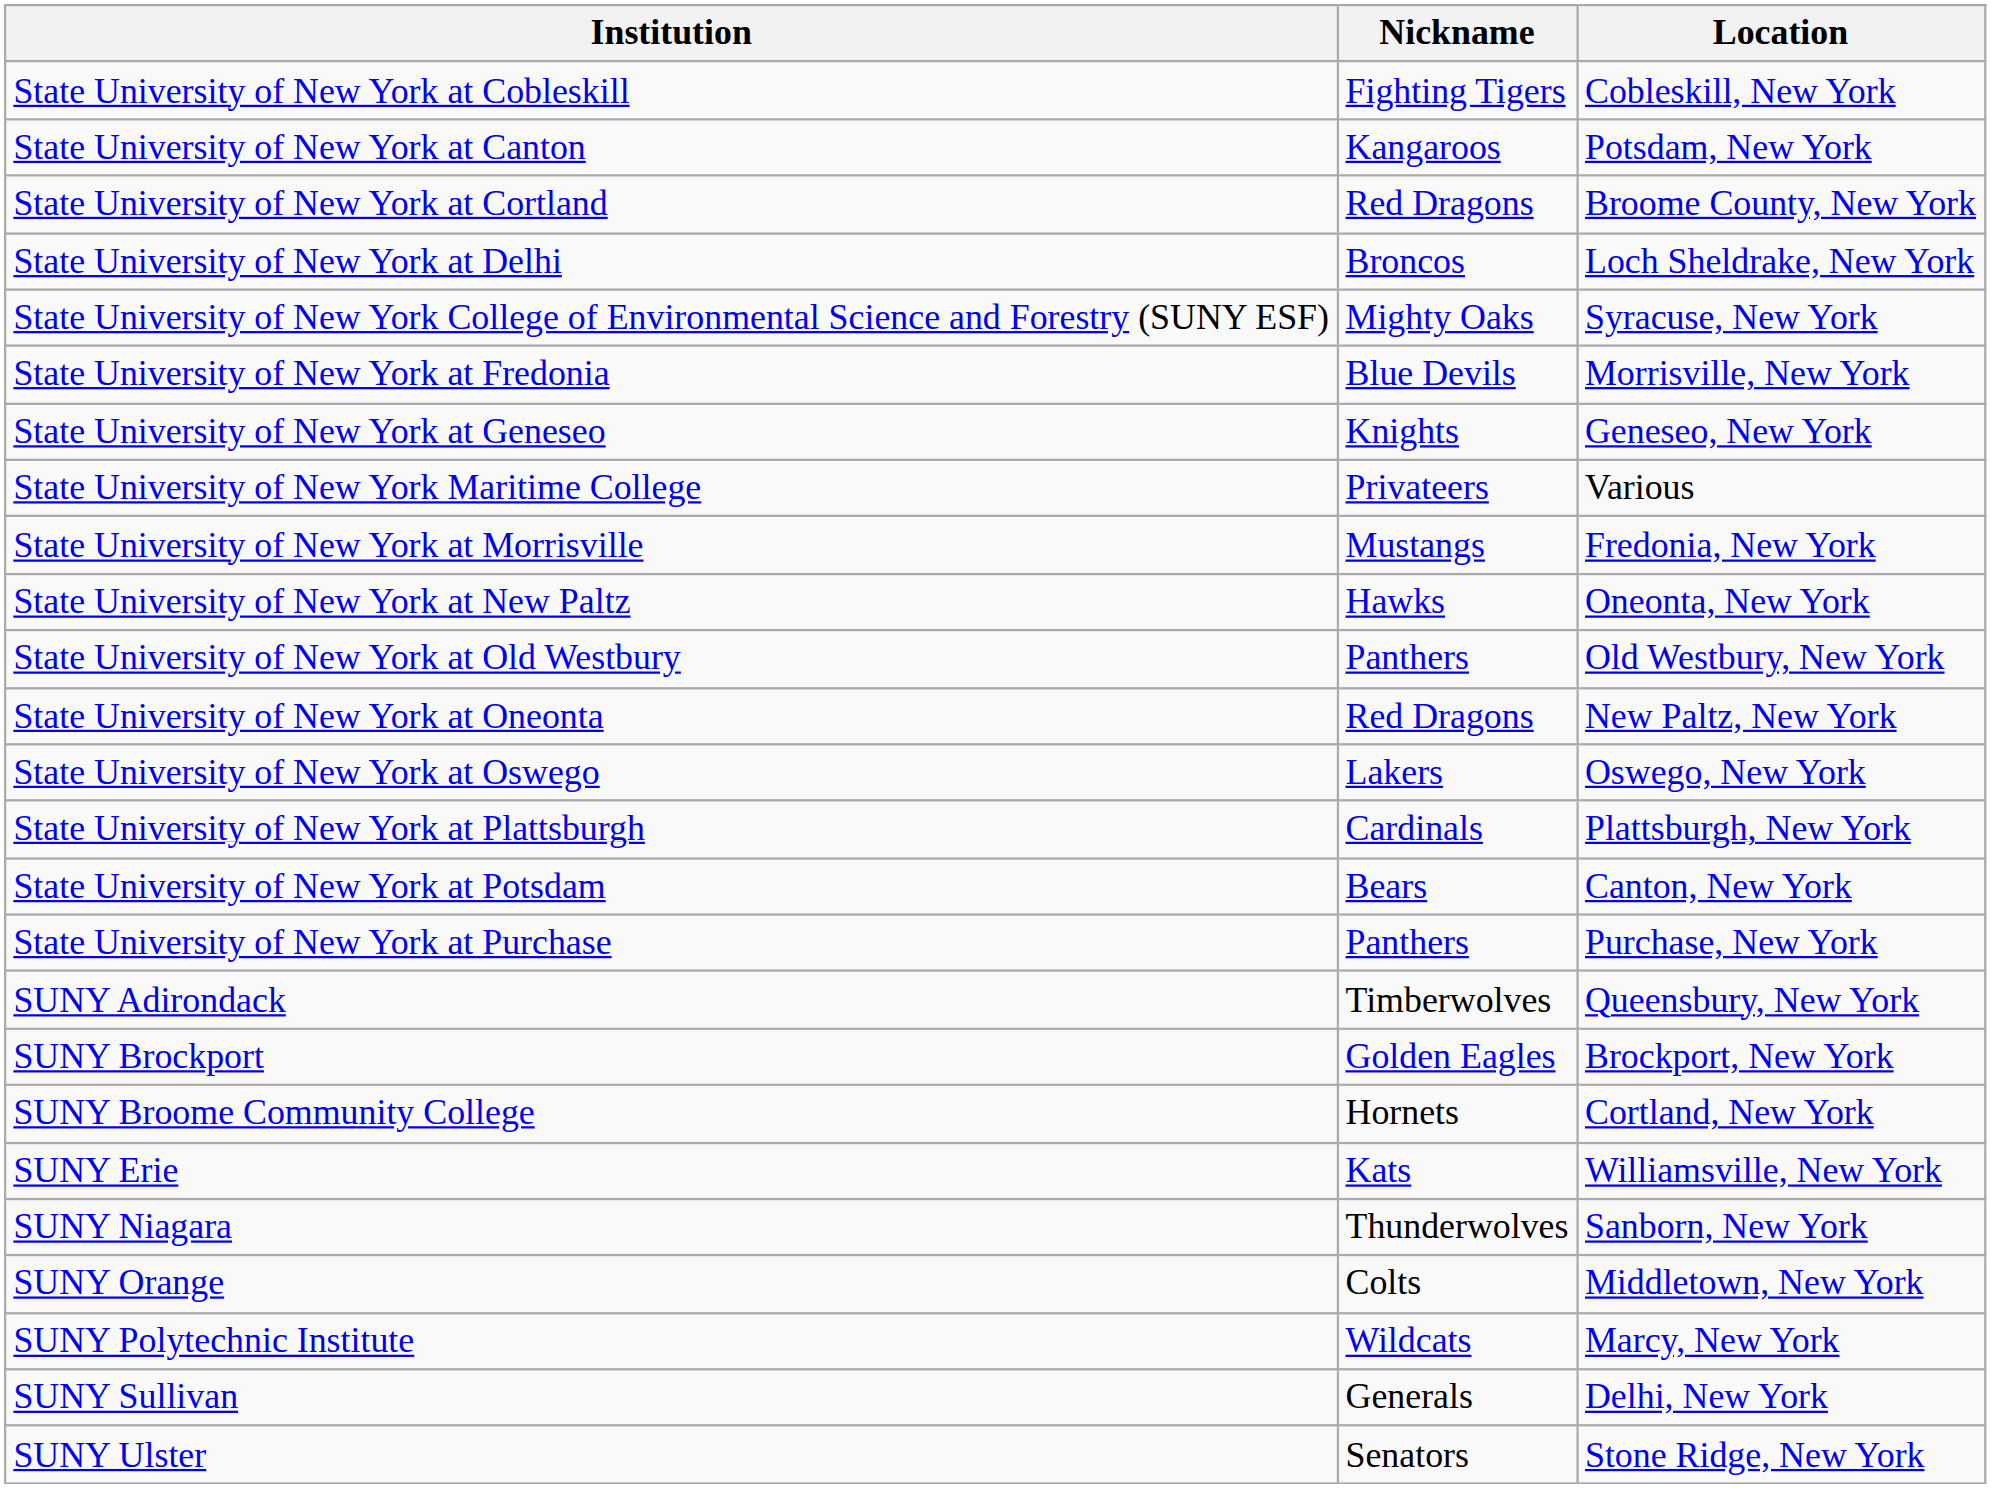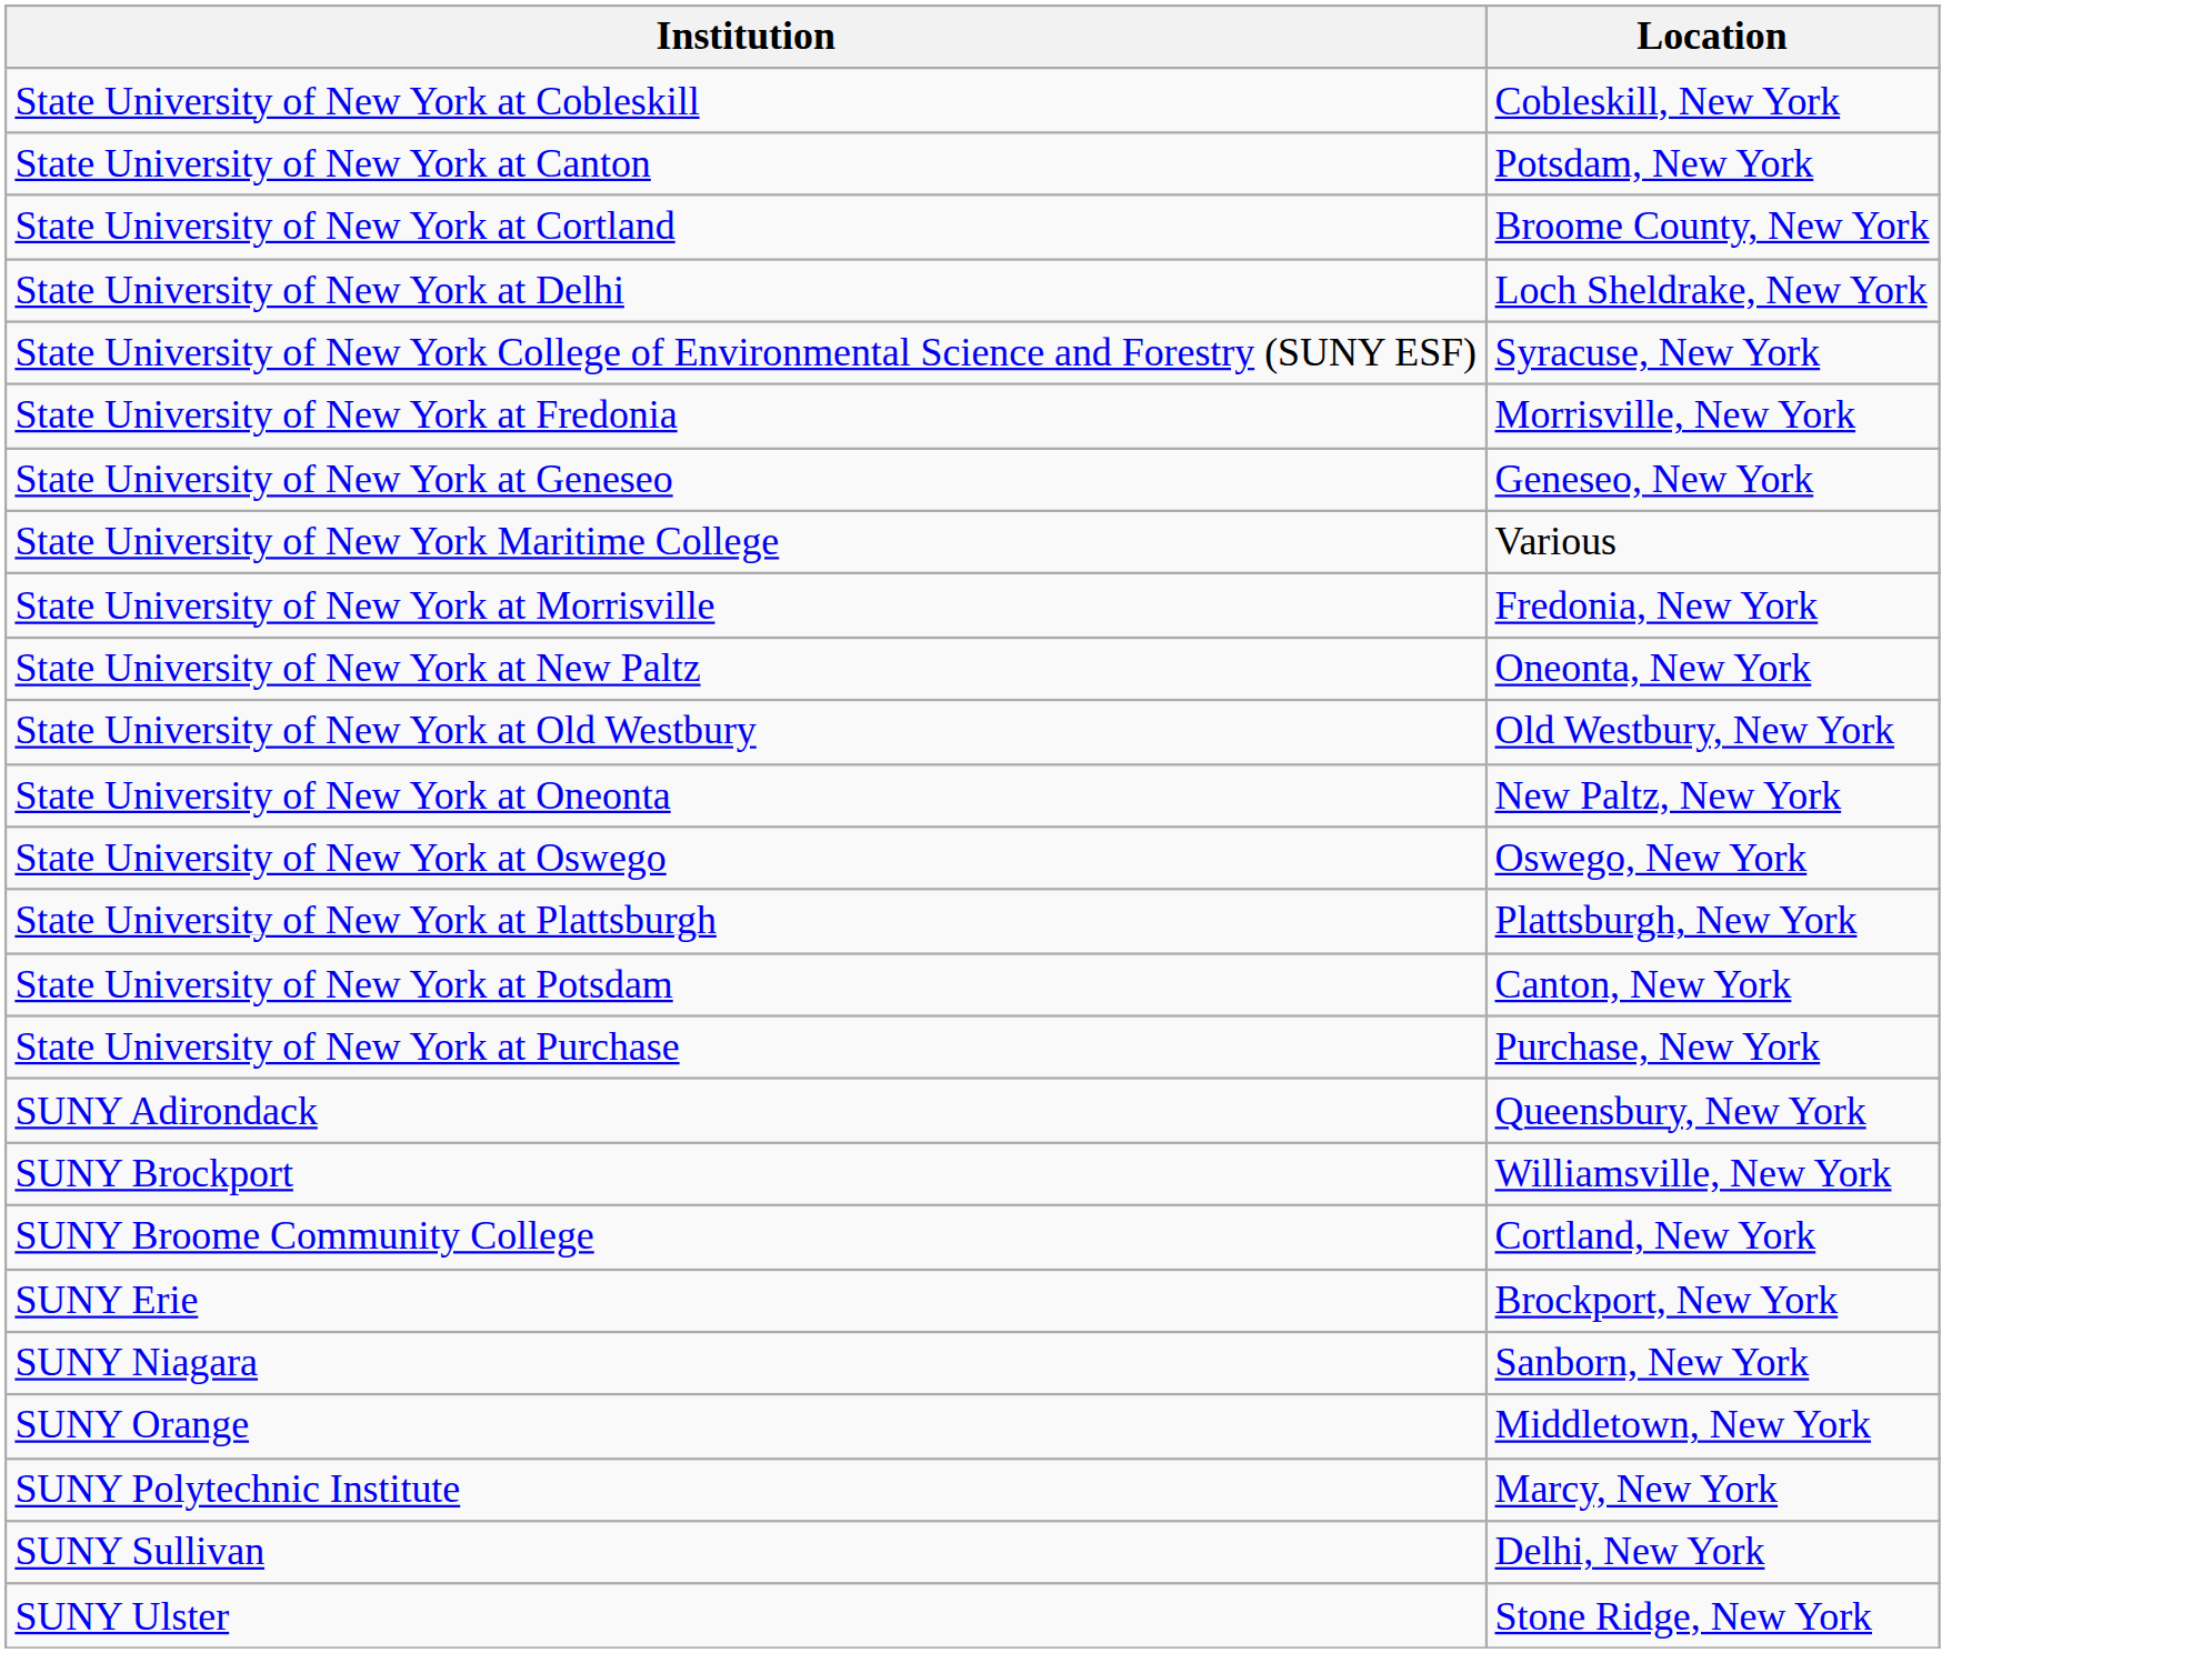- column: Nickname | Fighting Tigers | Kangaroos | Red Dragons | Broncos | Mighty Oaks | Blue Devils | Knights | Privateers | Mustangs | Hawks | Panthers | Red Dragons | Lakers | Cardinals | Bears | Panthers | Timberwolves | Golden Eagles | Hornets | Kats | Thunderwolves | Colts | Wildcats | Generals | Senators
SUNY Brockport | Location: Brockport, New York -> Williamsville, New York
SUNY Erie | Location: Williamsville, New York -> Brockport, New York
